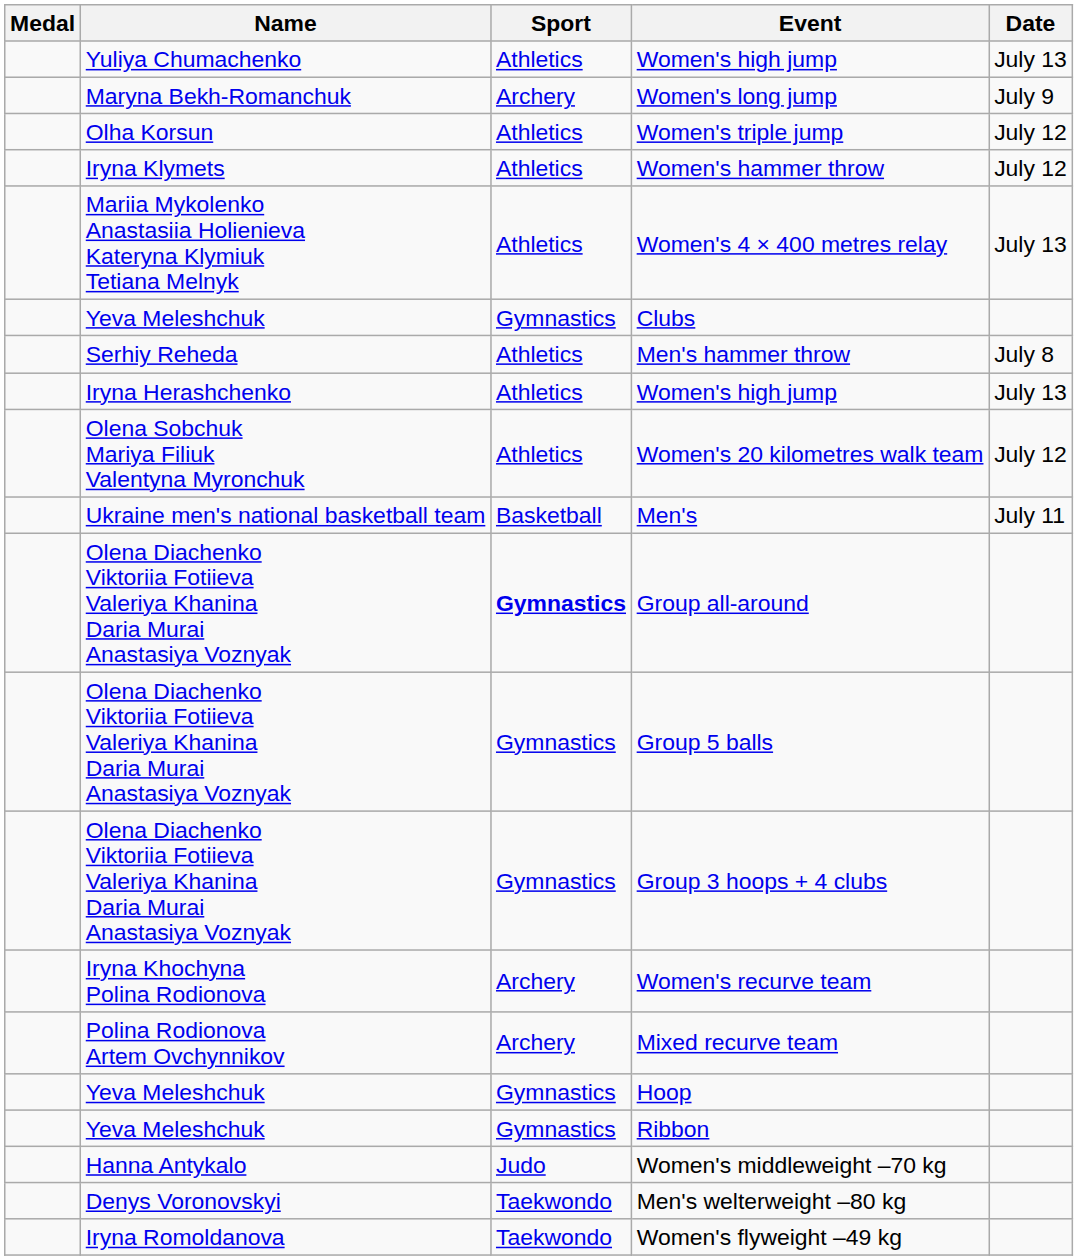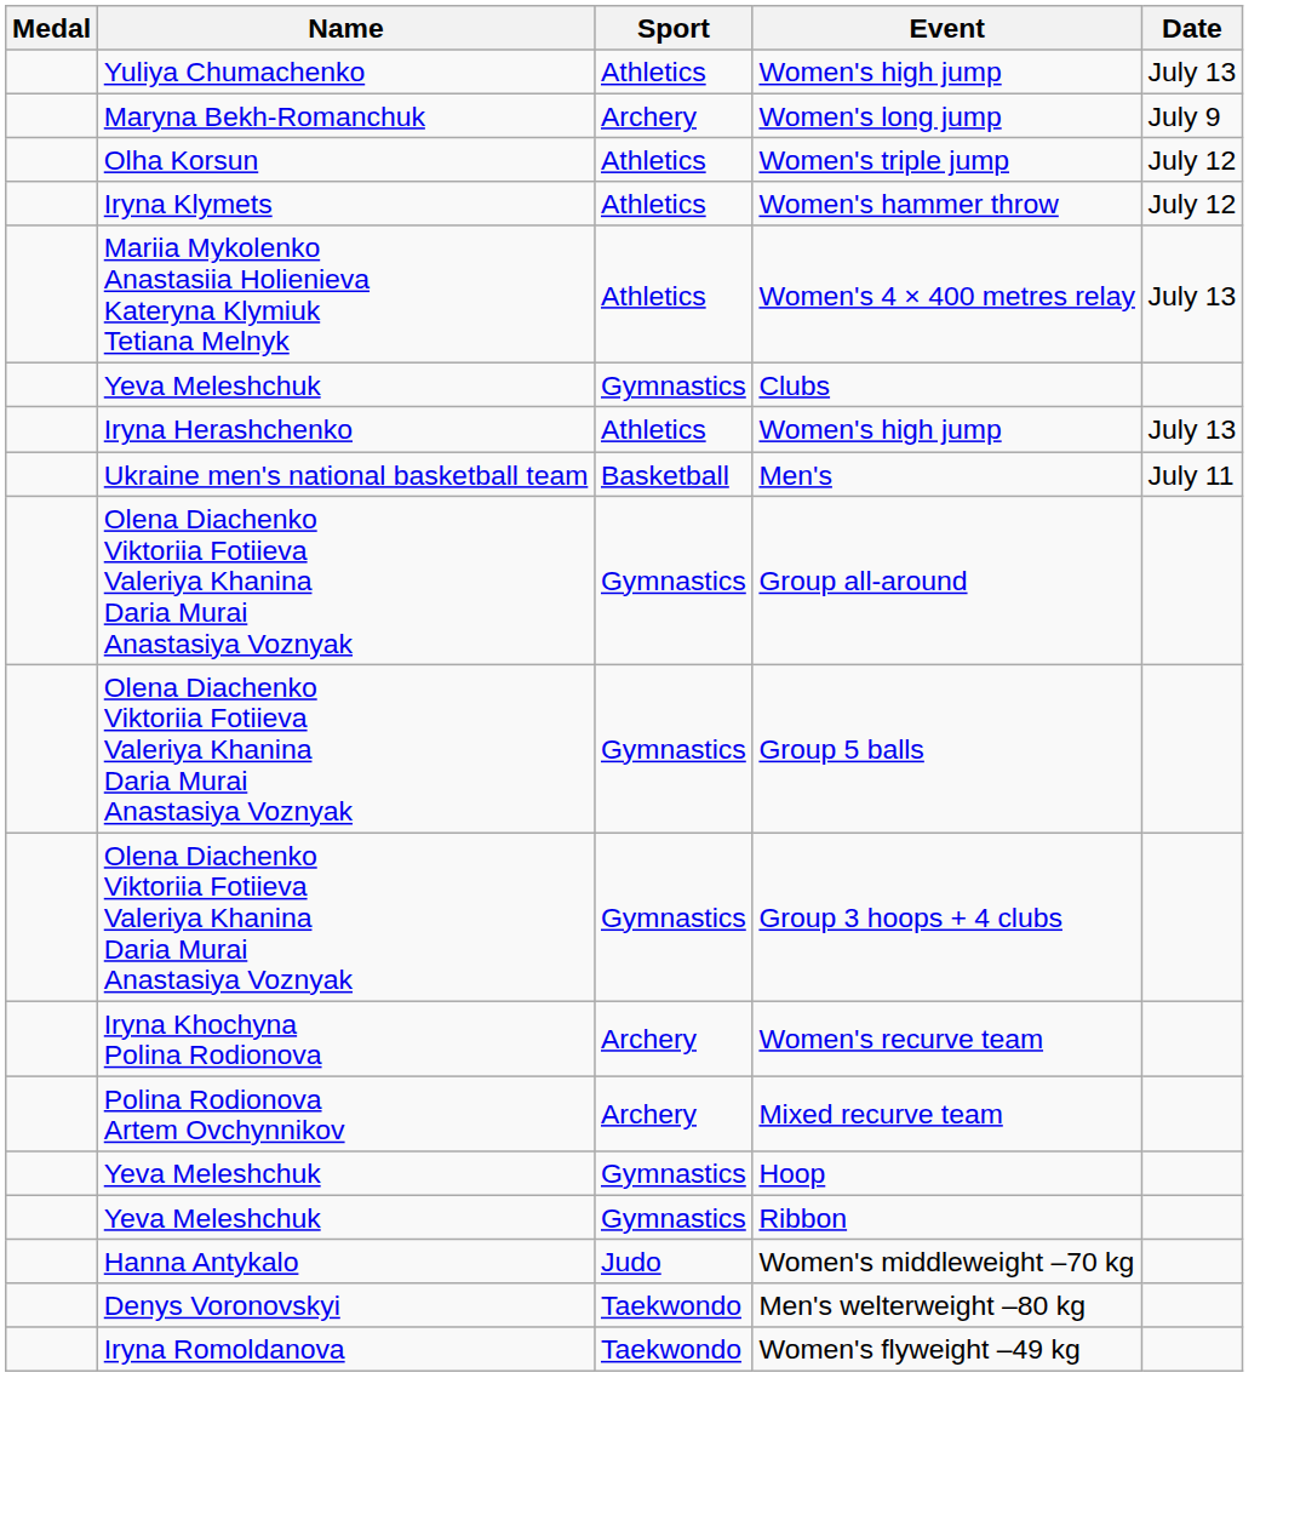- row: Serhiy Reheda | Athletics | Men's hammer throw | July 8
- row: Olena Sobchuk Mariya Filiuk Valentyna Myronchuk | Athletics | Women's 20 kilometres walk team | July 12
Group all-around | Sport: bold -> normal
